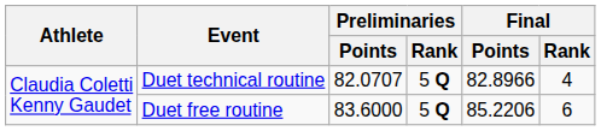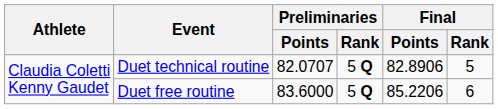Duet technical routine | Final / Points: 82.8966 -> 82.8906
Duet technical routine | Final / Rank: 4 -> 5
